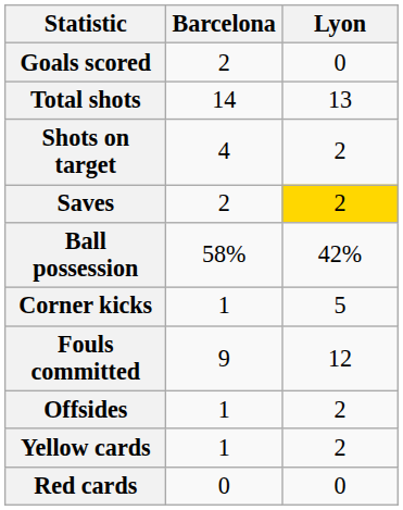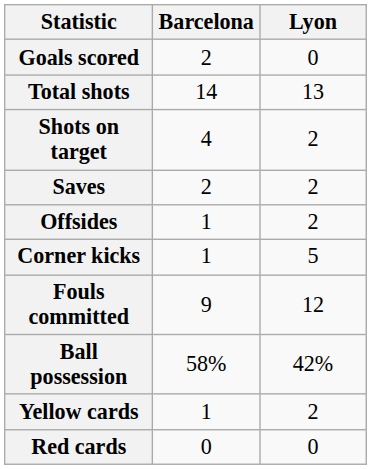Saves | Lyon: gold background -> no background
rows swapped: Ball possession <-> Offsides
